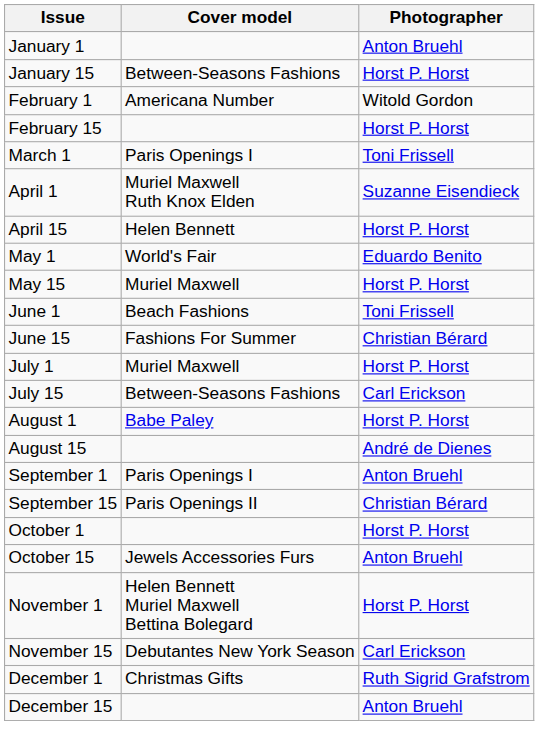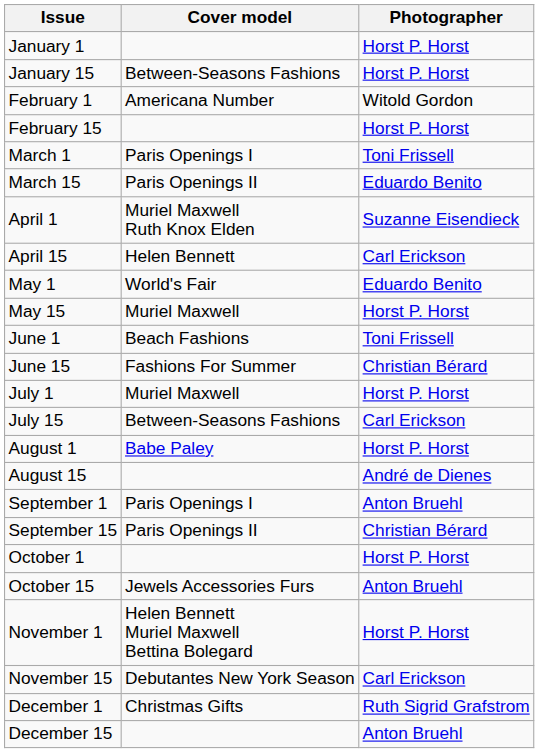January 1 | Photographer: Anton Bruehl -> Horst P. Horst
+ row: March 15 | Paris Openings II | Eduardo Benito
April 15 | Photographer: Horst P. Horst -> Carl Erickson
